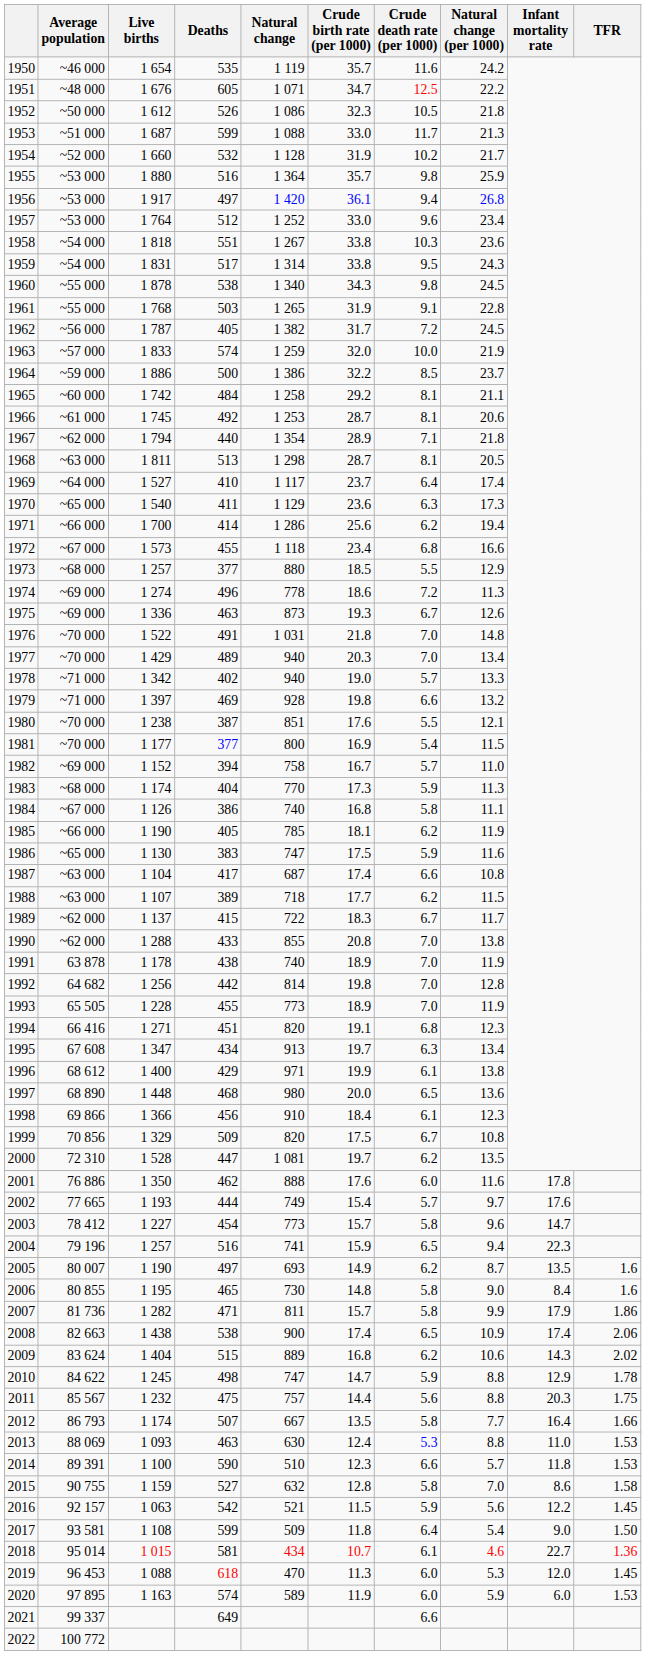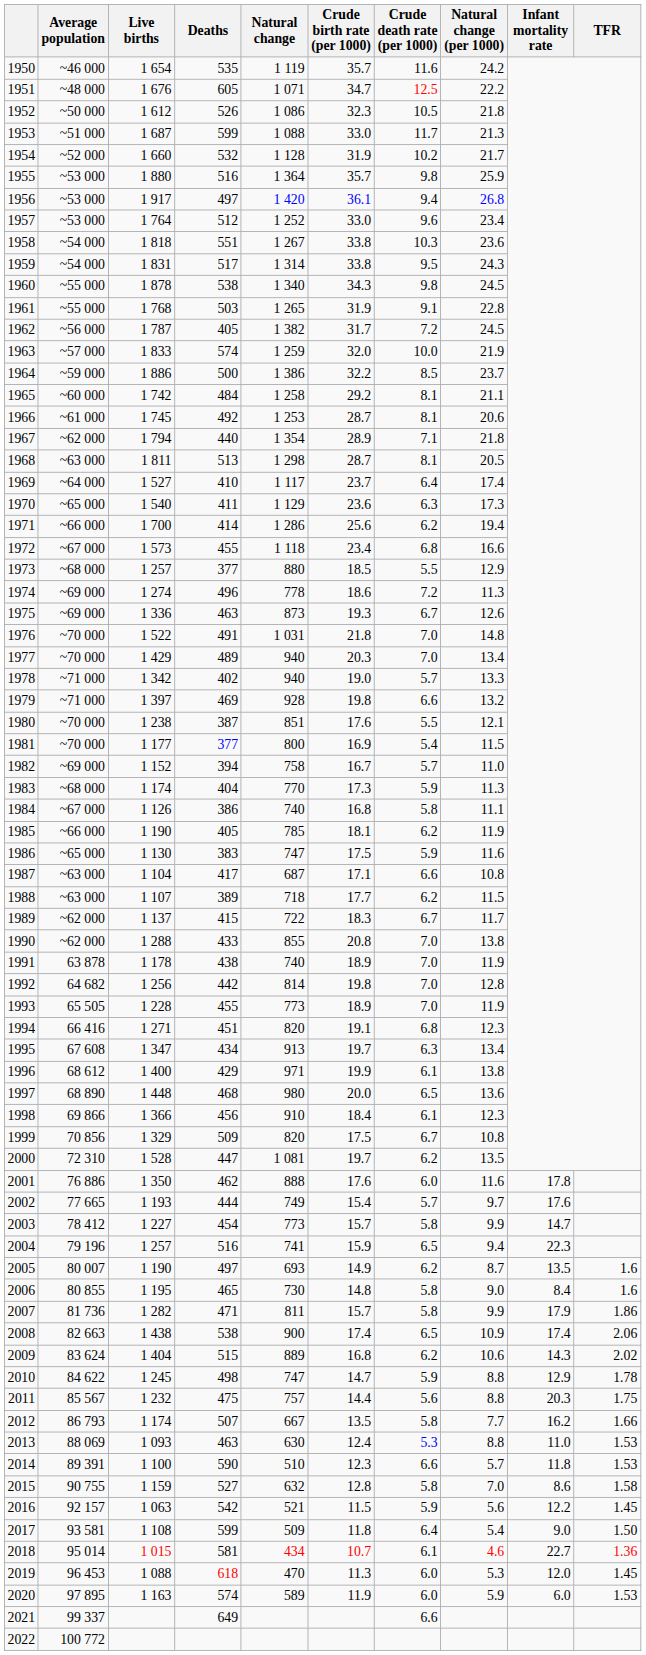1987 | Crude birth rate (per 1000): 17.4 -> 17.1
2003 | Natural change (per 1000): 9.6 -> 9.9
2012 | Infant mortality rate: 16.4 -> 16.2
